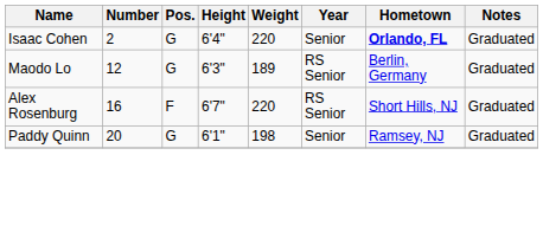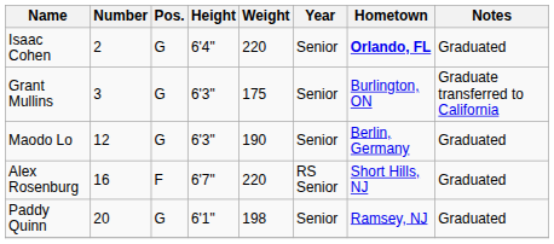+ row: Grant Mullins | 3 | G | 6'3" | 175 | Senior | Burlington, ON | Graduate transferred to California
Maodo Lo | Weight: 189 -> 190
Maodo Lo | Year: RS Senior -> Senior
